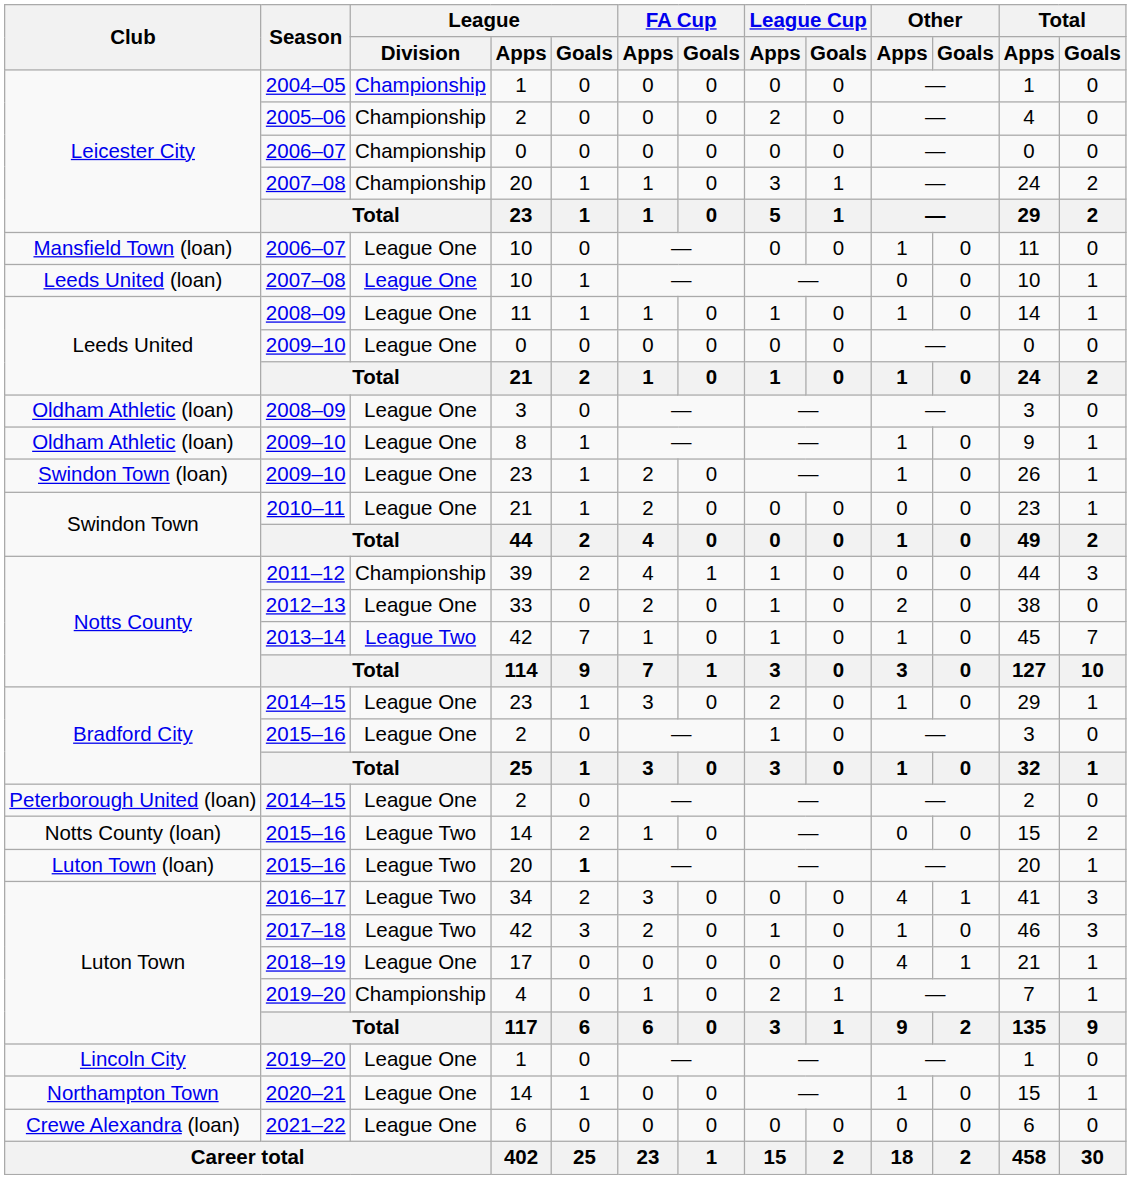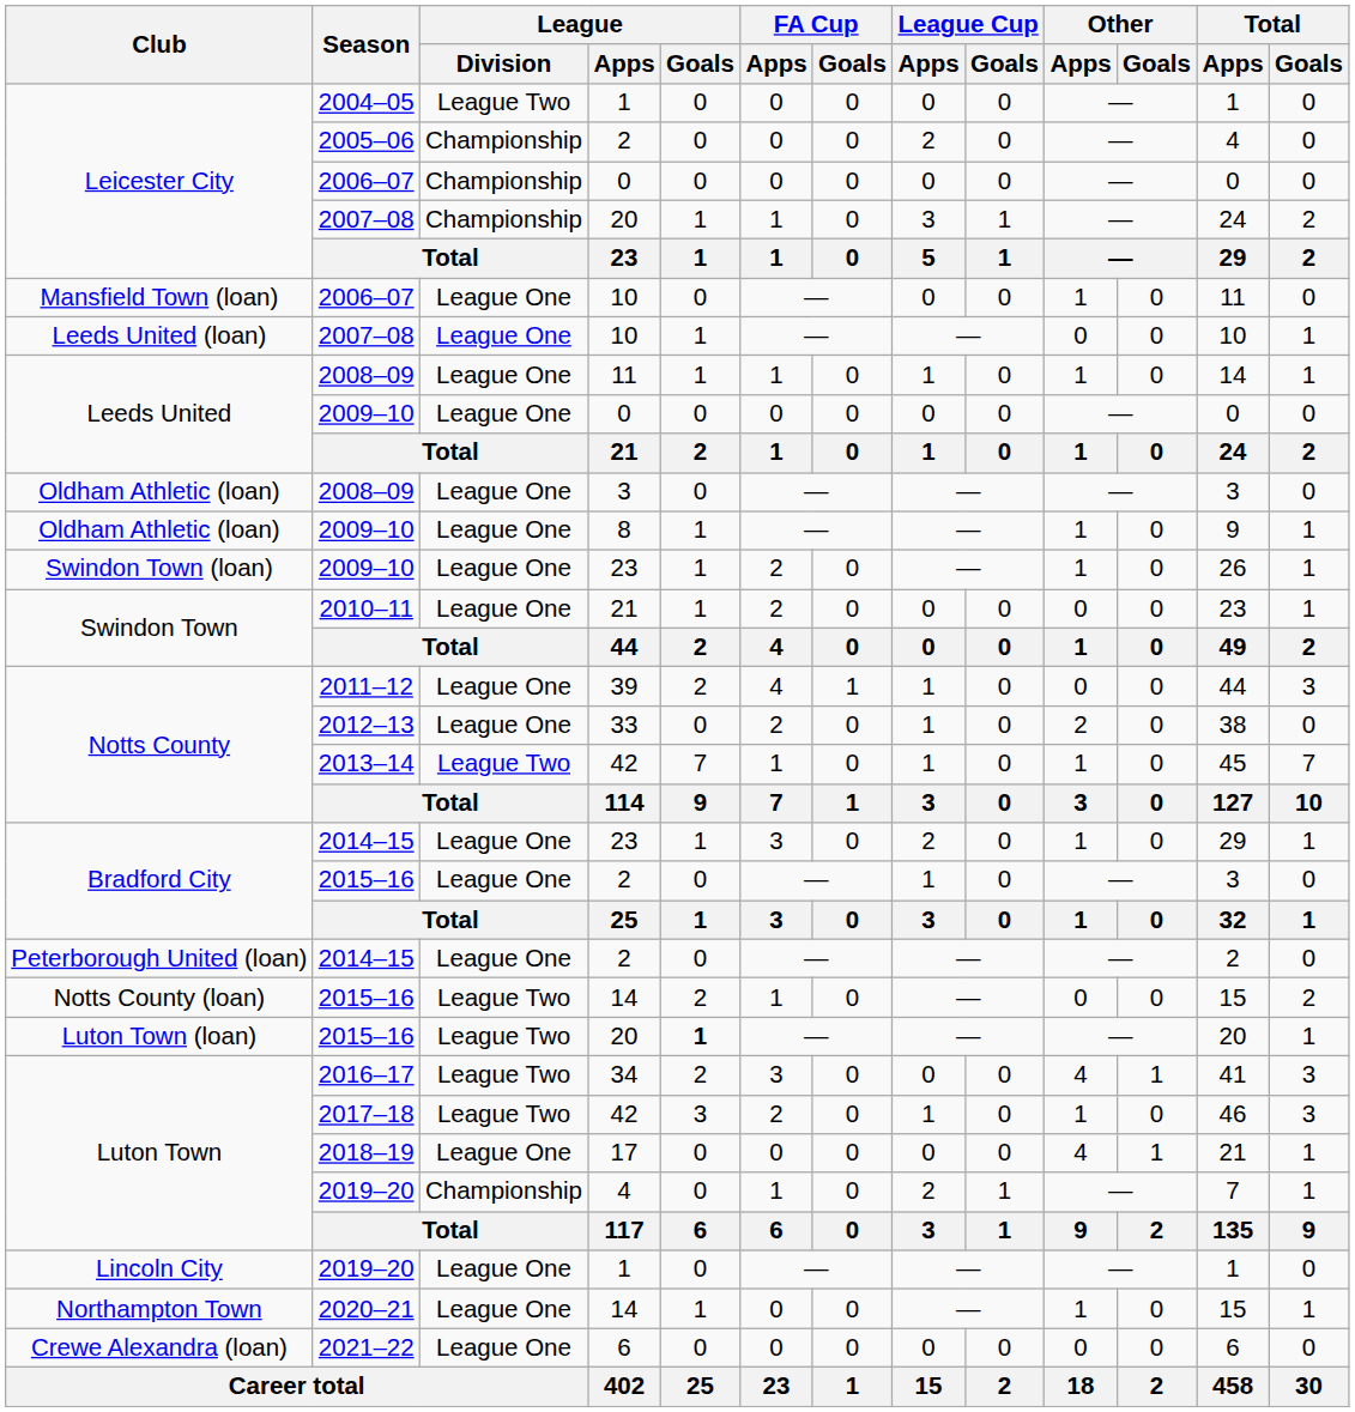2004–05 | League / Division: Championship -> League Two
2011–12 | League / Division: Championship -> League One
